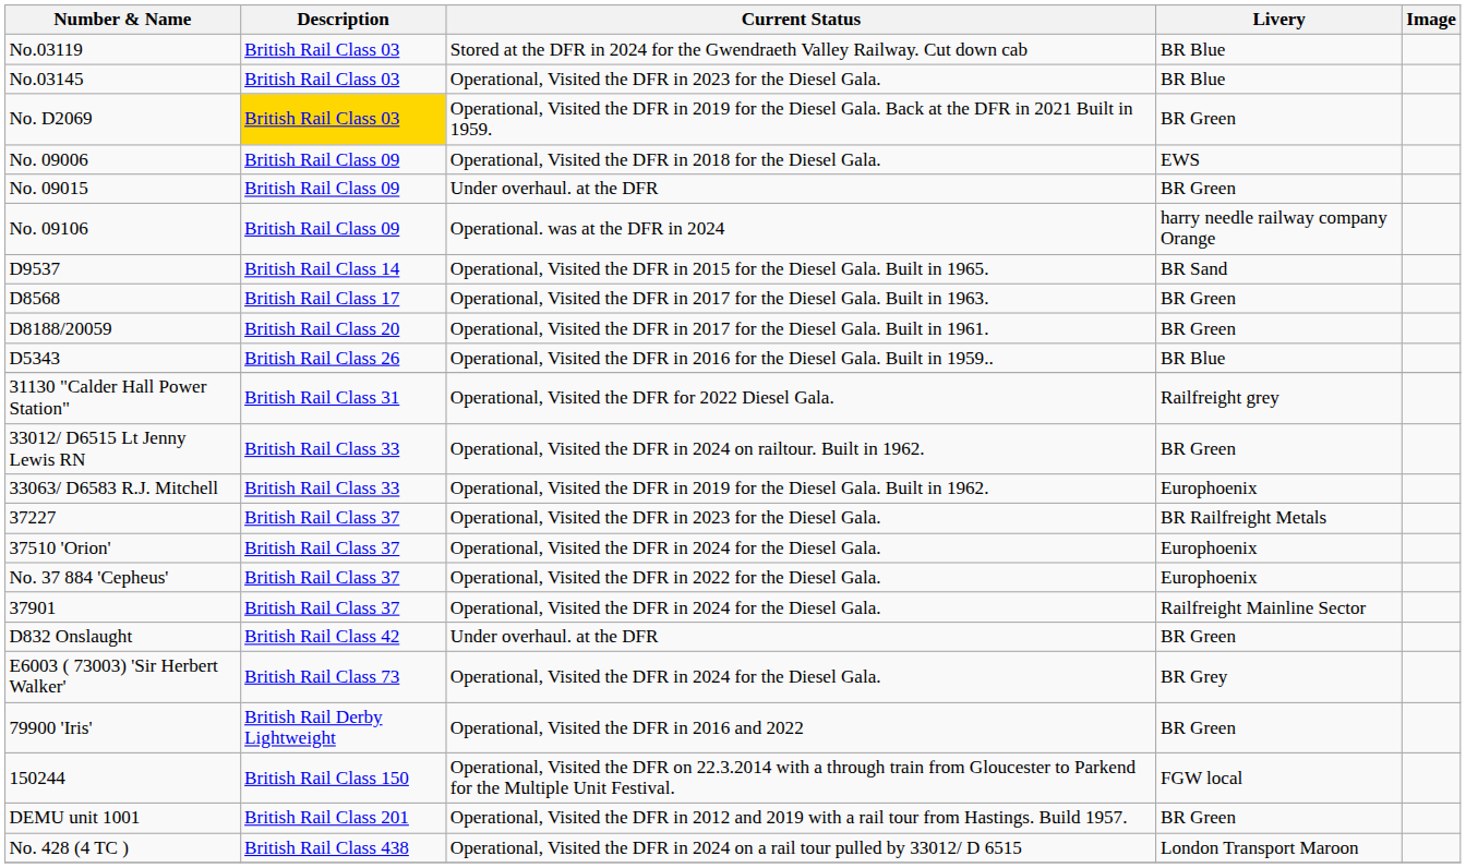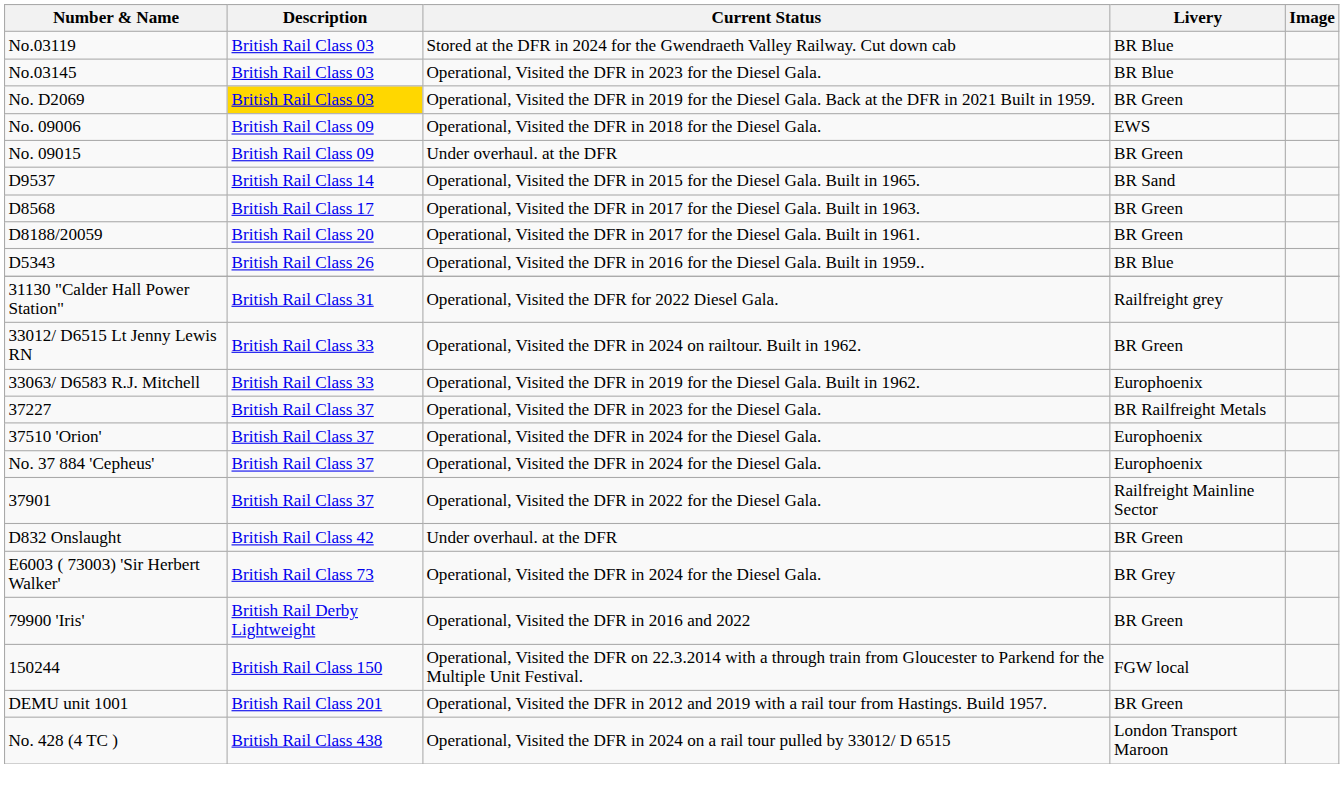- row: No. 09106 | British Rail Class 09 | Operational. was at the DFR in 2024 | harry needle railway company Orange
No. 37 884 'Cepheus' | Current Status: Operational, Visited the DFR in 2022 for the Diesel Gala. -> Operational, Visited the DFR in 2024 for the Diesel Gala.
37901 | Current Status: Operational, Visited the DFR in 2024 for the Diesel Gala. -> Operational, Visited the DFR in 2022 for the Diesel Gala.
